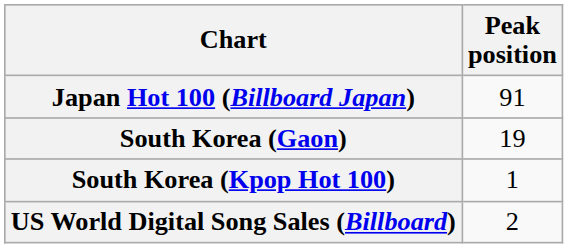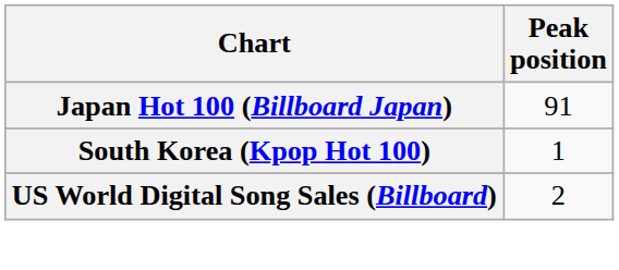- row: South Korea (Gaon) | 19
